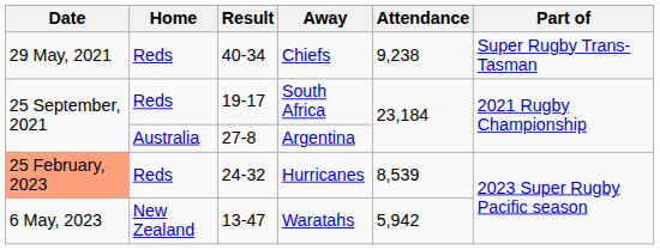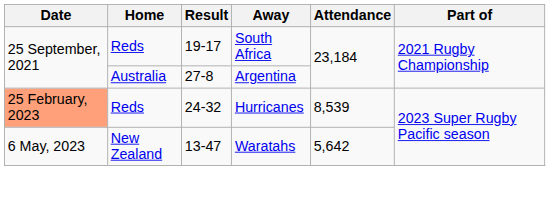- row: 29 May, 2021 | Reds | 40-34 | Chiefs | 9,238 | Super Rugby Trans-Tasman
Waratahs | Attendance: 5,942 -> 5,642
